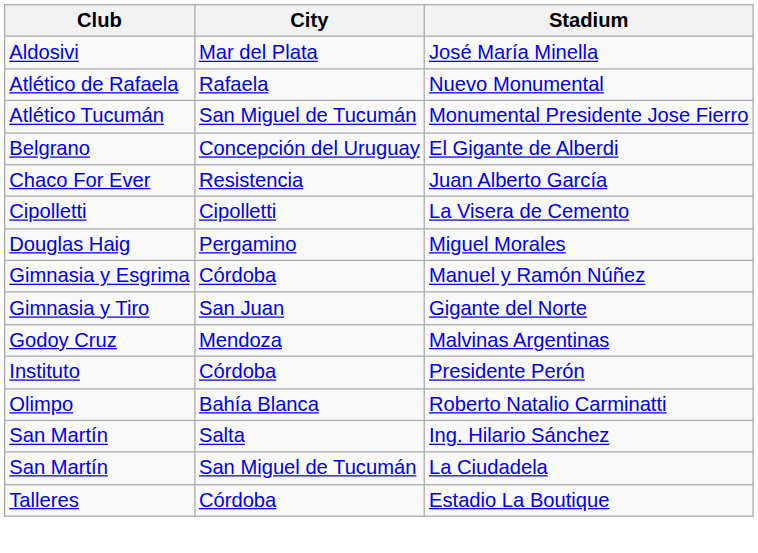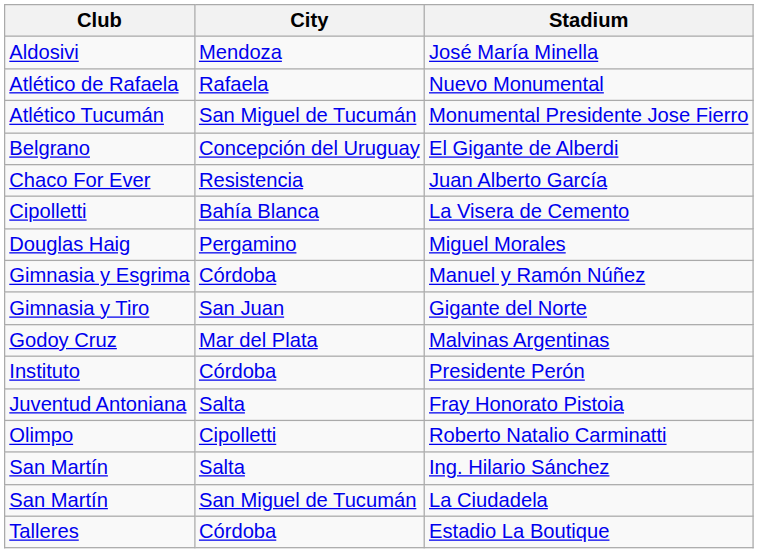José María Minella | City: Mar del Plata -> Mendoza
La Visera de Cemento | City: Cipolletti -> Bahía Blanca
Malvinas Argentinas | City: Mendoza -> Mar del Plata
+ row: Juventud Antoniana | Salta | Fray Honorato Pistoia
Roberto Natalio Carminatti | City: Bahía Blanca -> Cipolletti
